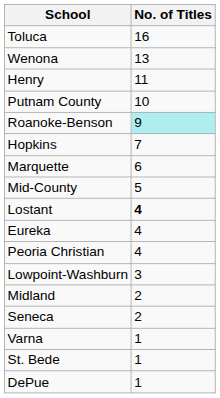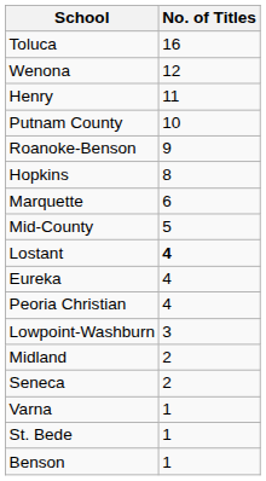Wenona | No. of Titles: 13 -> 12
Roanoke-Benson | No. of Titles: paleturquoise background -> no background
Hopkins | No. of Titles: 7 -> 8
+ row: Benson | 1
- row: DePue | 1
